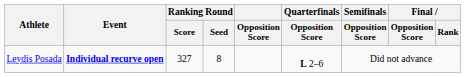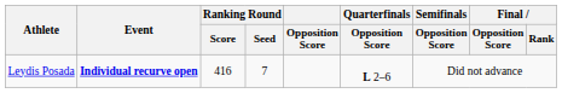Leydis Posada | Ranking Round / Score: 327 -> 416
Leydis Posada | Ranking Round / Seed: 8 -> 7
